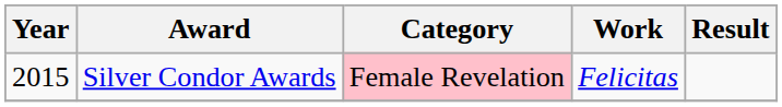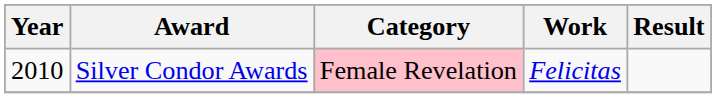Silver Condor Awards | Year: 2015 -> 2010
